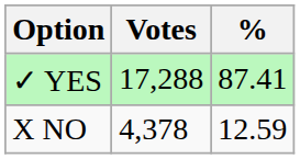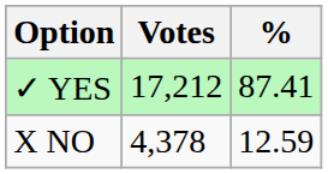✓ YES | Votes: 17,288 -> 17,212
